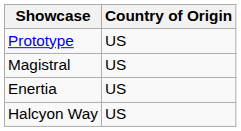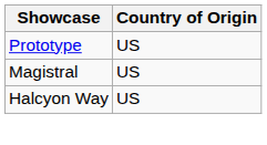- row: Enertia | US
